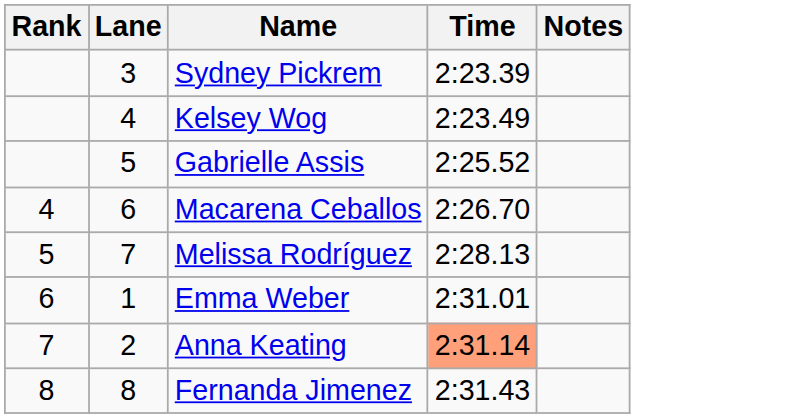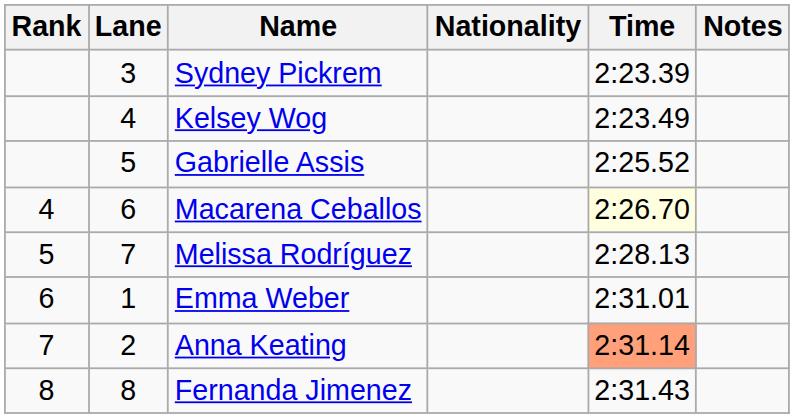+ column: Nationality
Macarena Ceballos | Time: no background -> lightyellow background
